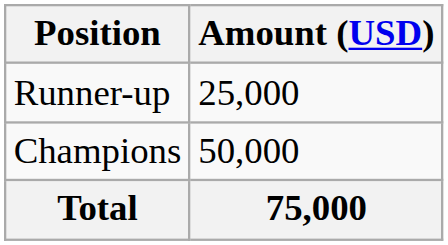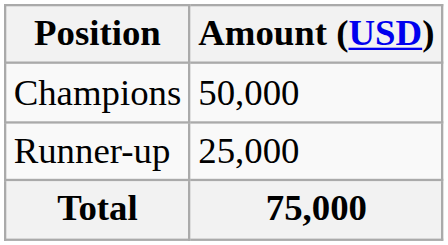rows swapped: Champions <-> Runner-up
